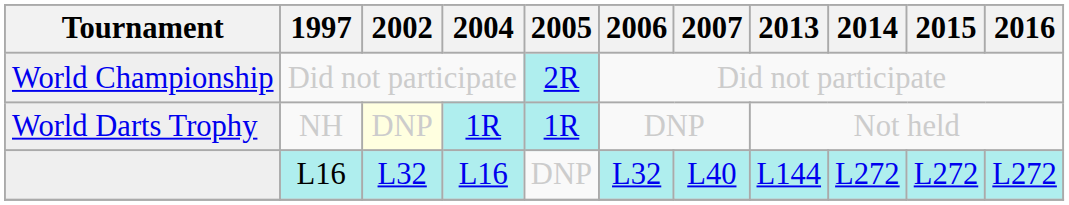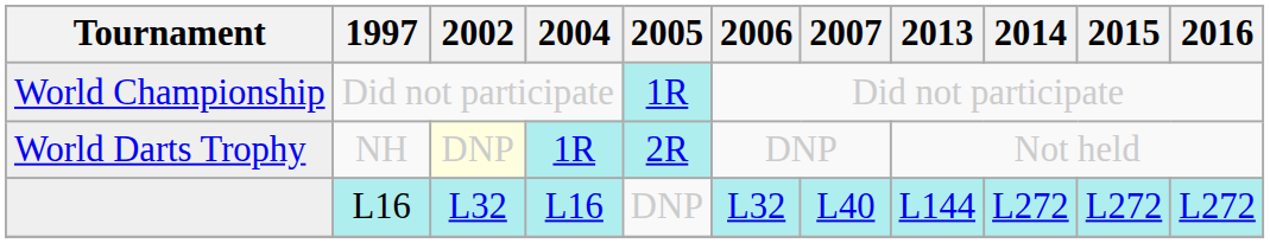World Championship | 2005: 2R -> 1R
World Darts Trophy | 2005: 1R -> 2R
